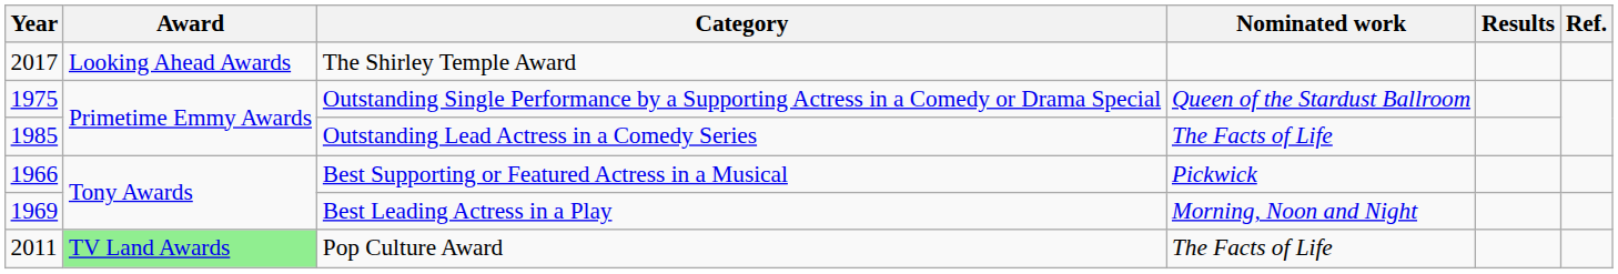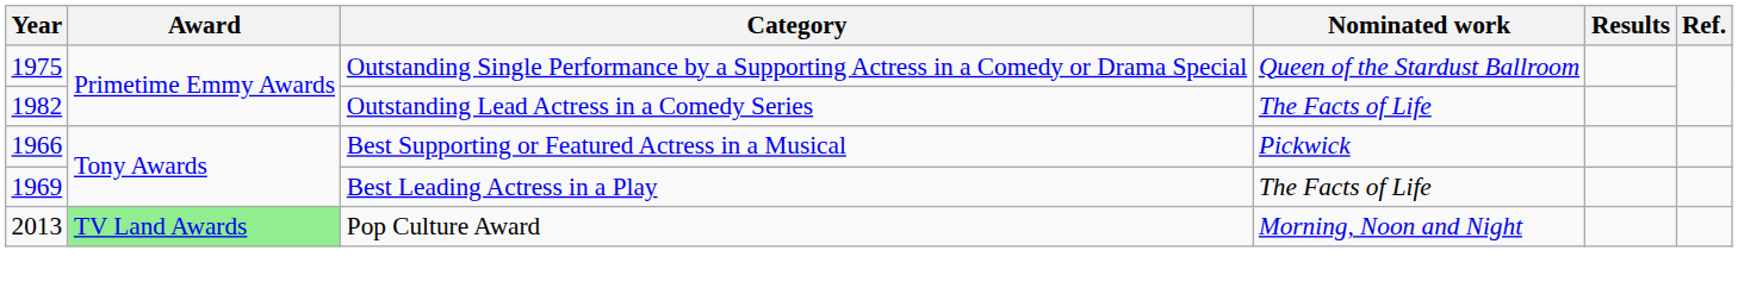- row: 2017 | Looking Ahead Awards | The Shirley Temple Award
Outstanding Lead Actress in a Comedy Series | Year: 1985 -> 1982
Best Leading Actress in a Play | Nominated work: Morning, Noon and Night -> The Facts of Life
Pop Culture Award | Year: 2011 -> 2013
Pop Culture Award | Nominated work: The Facts of Life -> Morning, Noon and Night
